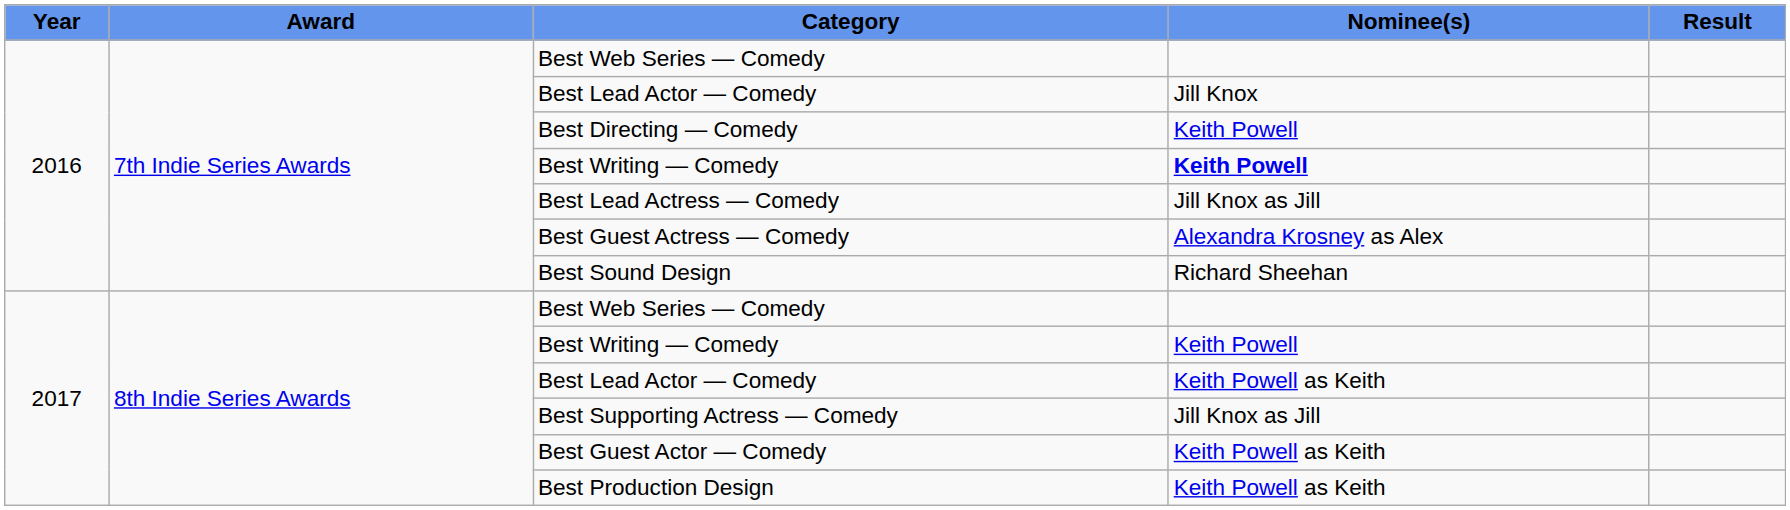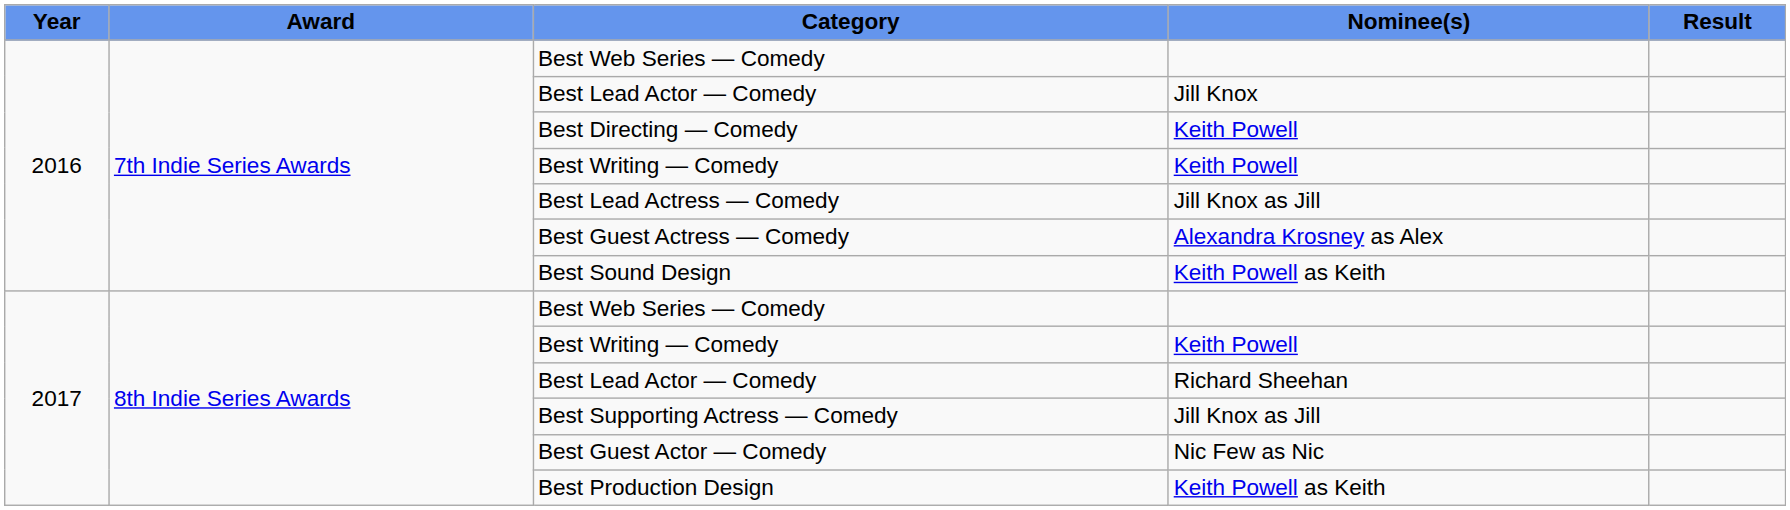2016 / Best Writing — Comedy | Nominee(s): bold -> normal
Best Sound Design | Nominee(s): Richard Sheehan -> Keith Powell as Keith
2017 / Best Lead Actor — Comedy | Nominee(s): Keith Powell as Keith -> Richard Sheehan
Best Guest Actor — Comedy | Nominee(s): Keith Powell as Keith -> Nic Few as Nic
